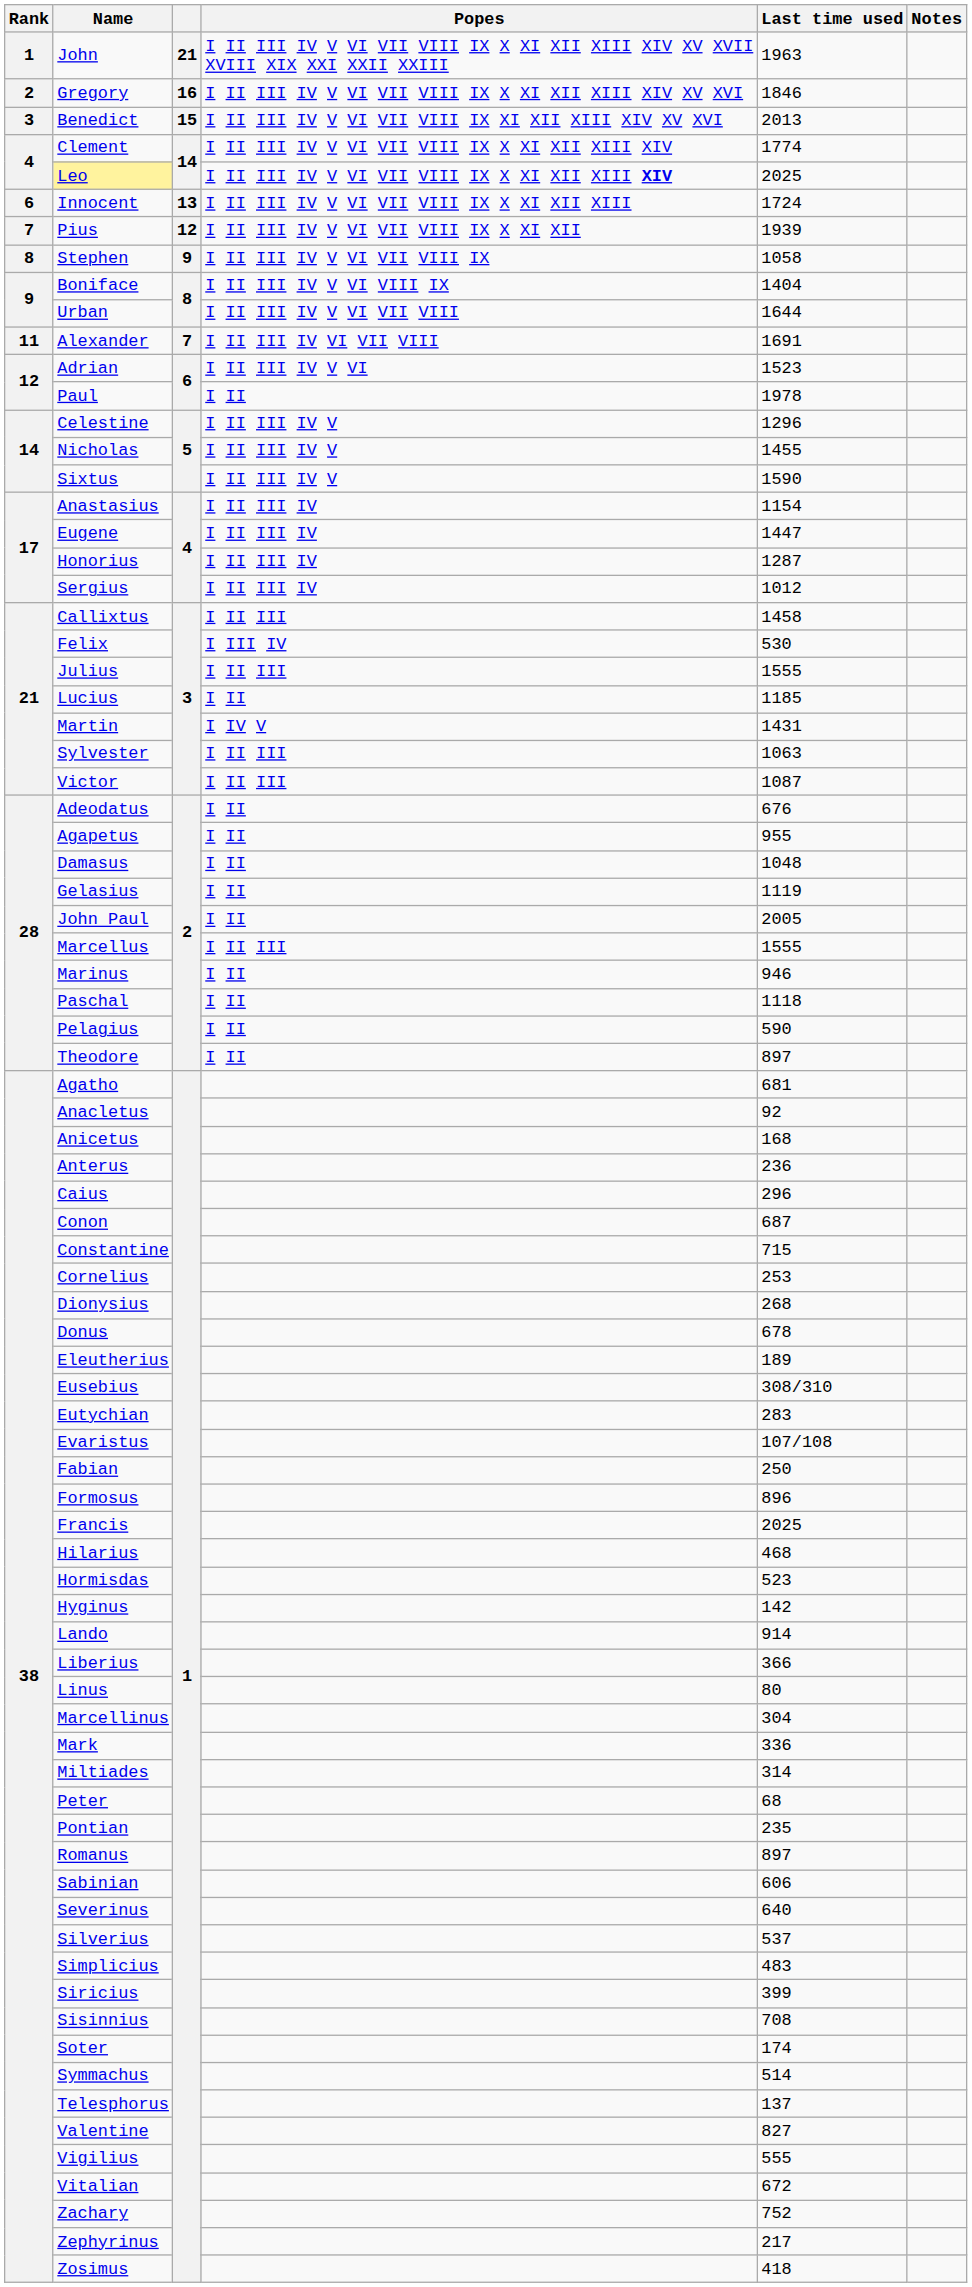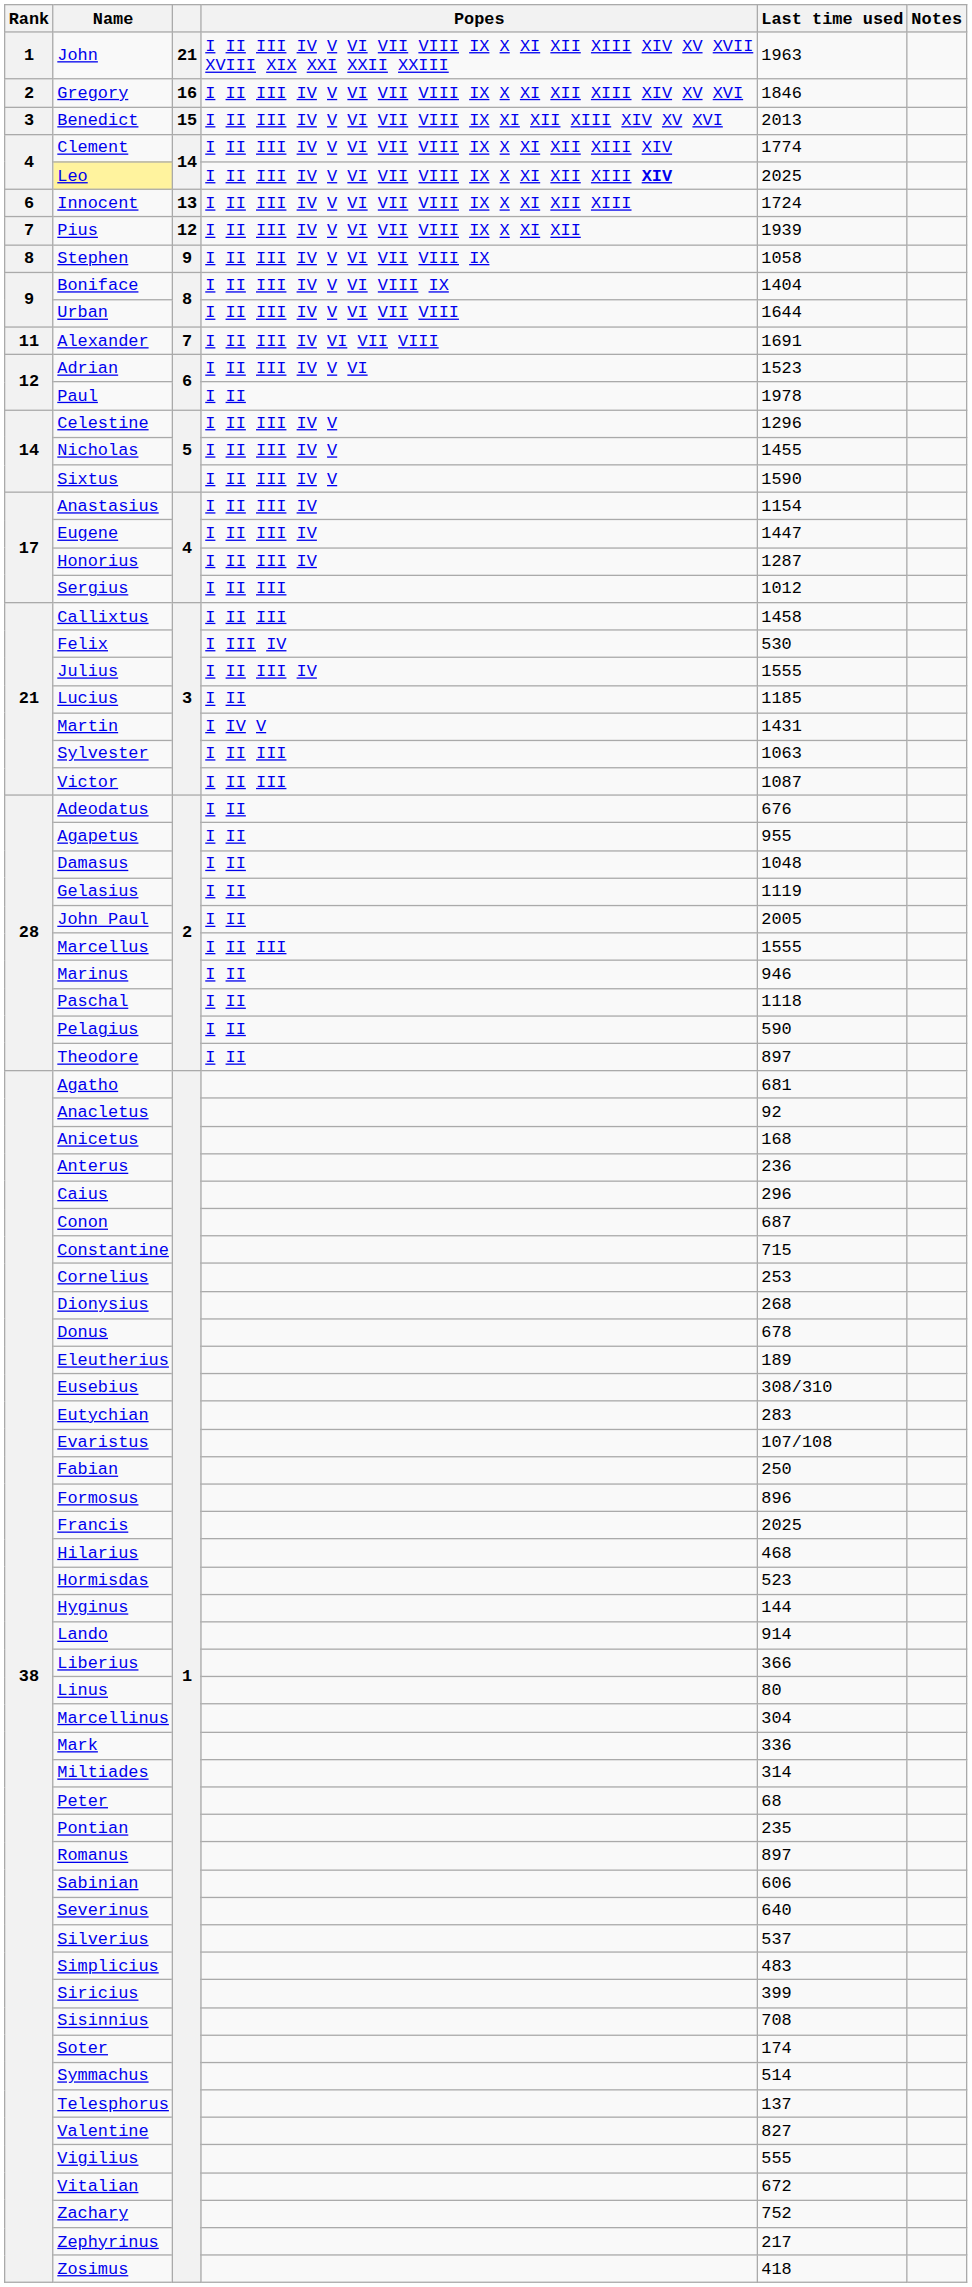Sergius | Popes: I II III IV -> I II III
Julius | Popes: I II III -> I II III IV
Hyginus | Last time used: 142 -> 144
